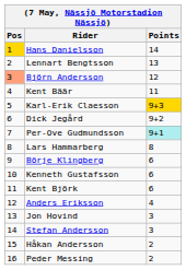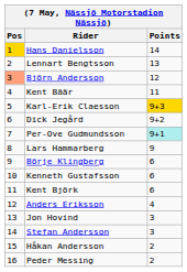Lars Hammarberg | Points: 8 -> 9
